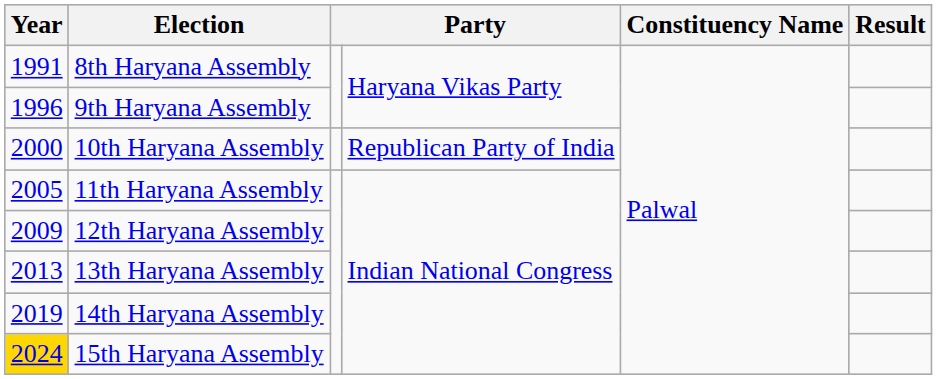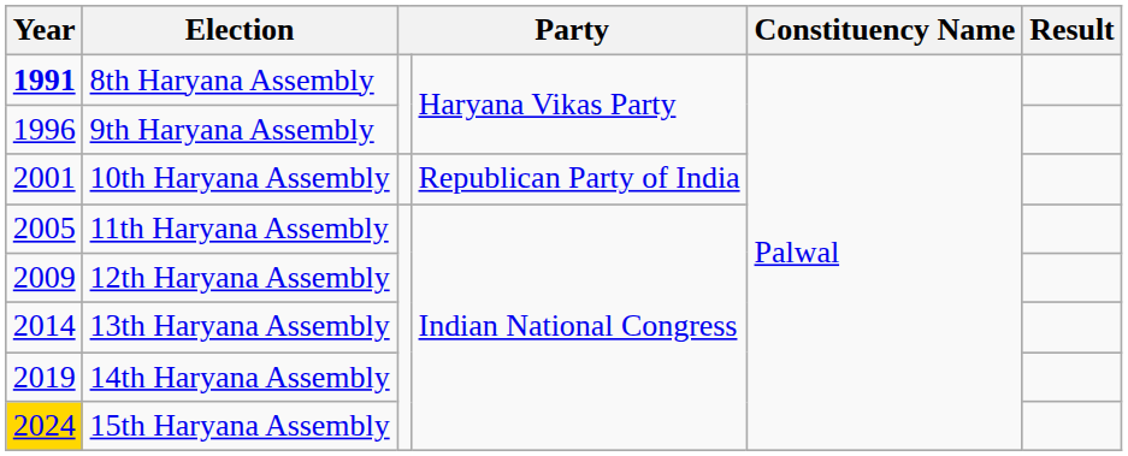8th Haryana Assembly | Year: normal -> bold
10th Haryana Assembly | Year: 2000 -> 2001
13th Haryana Assembly | Year: 2013 -> 2014
